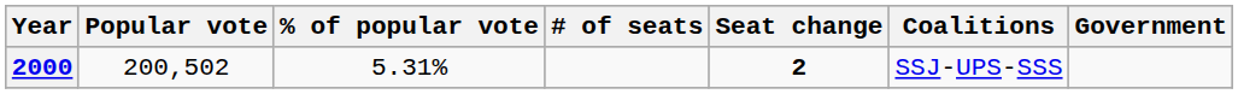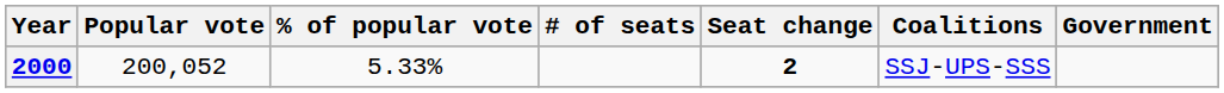2000 | Popular vote: 200,502 -> 200,052
2000 | % of popular vote: 5.31% -> 5.33%
